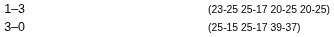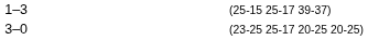1–3 | column 4: (23-25 25-17 20-25 20-25) -> (25-15 25-17 39-37)
3–0 | column 4: (25-15 25-17 39-37) -> (23-25 25-17 20-25 20-25)
